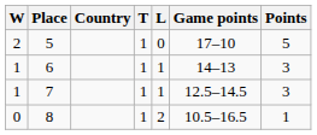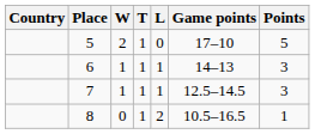columns swapped: Country <-> W
